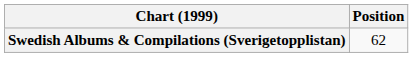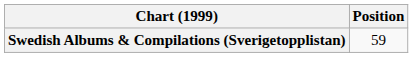Swedish Albums & Compilations (Sverigetopplistan) | Position: 62 -> 59
